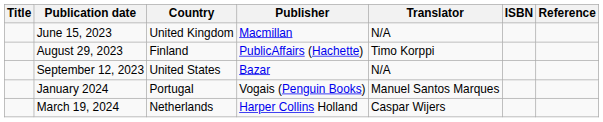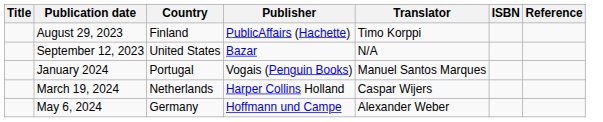- row: June 15, 2023 | United Kingdom | Macmillan | N/A
+ row: May 6, 2024 | Germany | Hoffmann und Campe | Alexander Weber
